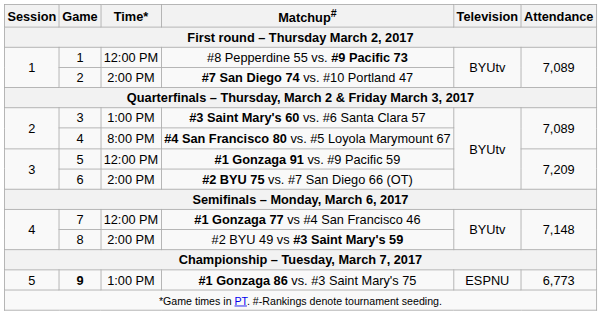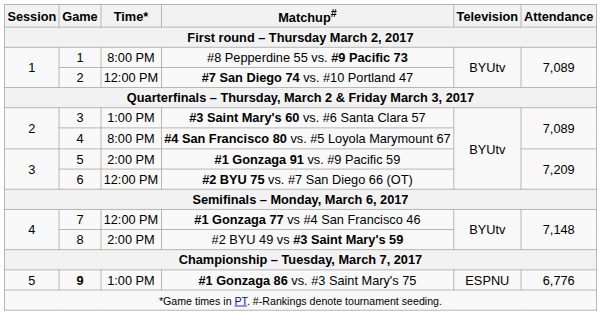#8 Pepperdine 55 vs. #9 Pacific 73 | Time*: 12:00 PM -> 8:00 PM
#7 San Diego 74 vs. #10 Portland 47 | Time*: 2:00 PM -> 12:00 PM
#1 Gonzaga 91 vs. #9 Pacific 59 | Time*: 12:00 PM -> 2:00 PM
#2 BYU 75 vs. #7 San Diego 66 (OT) | Time*: 2:00 PM -> 12:00 PM
#1 Gonzaga 86 vs. #3 Saint Mary's 75 | Attendance: 6,773 -> 6,776
